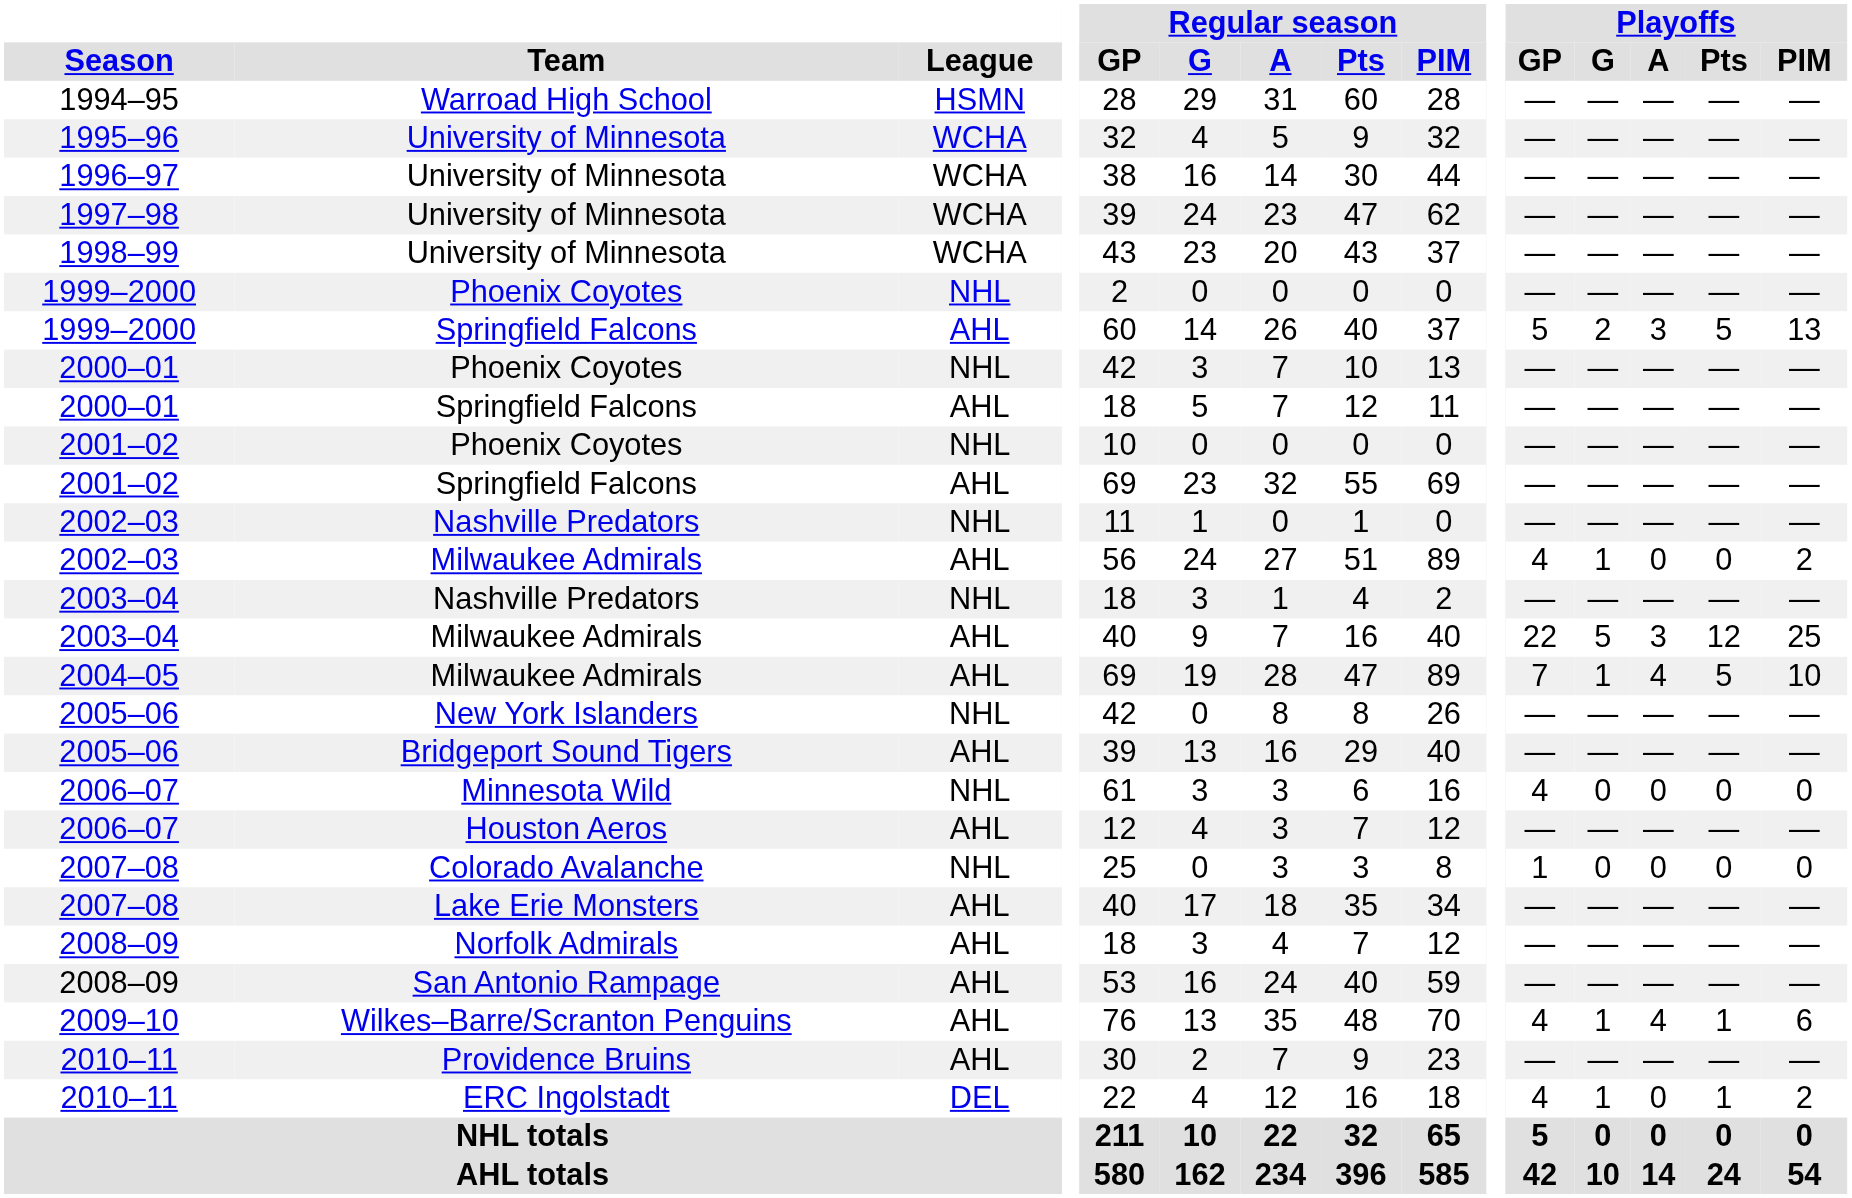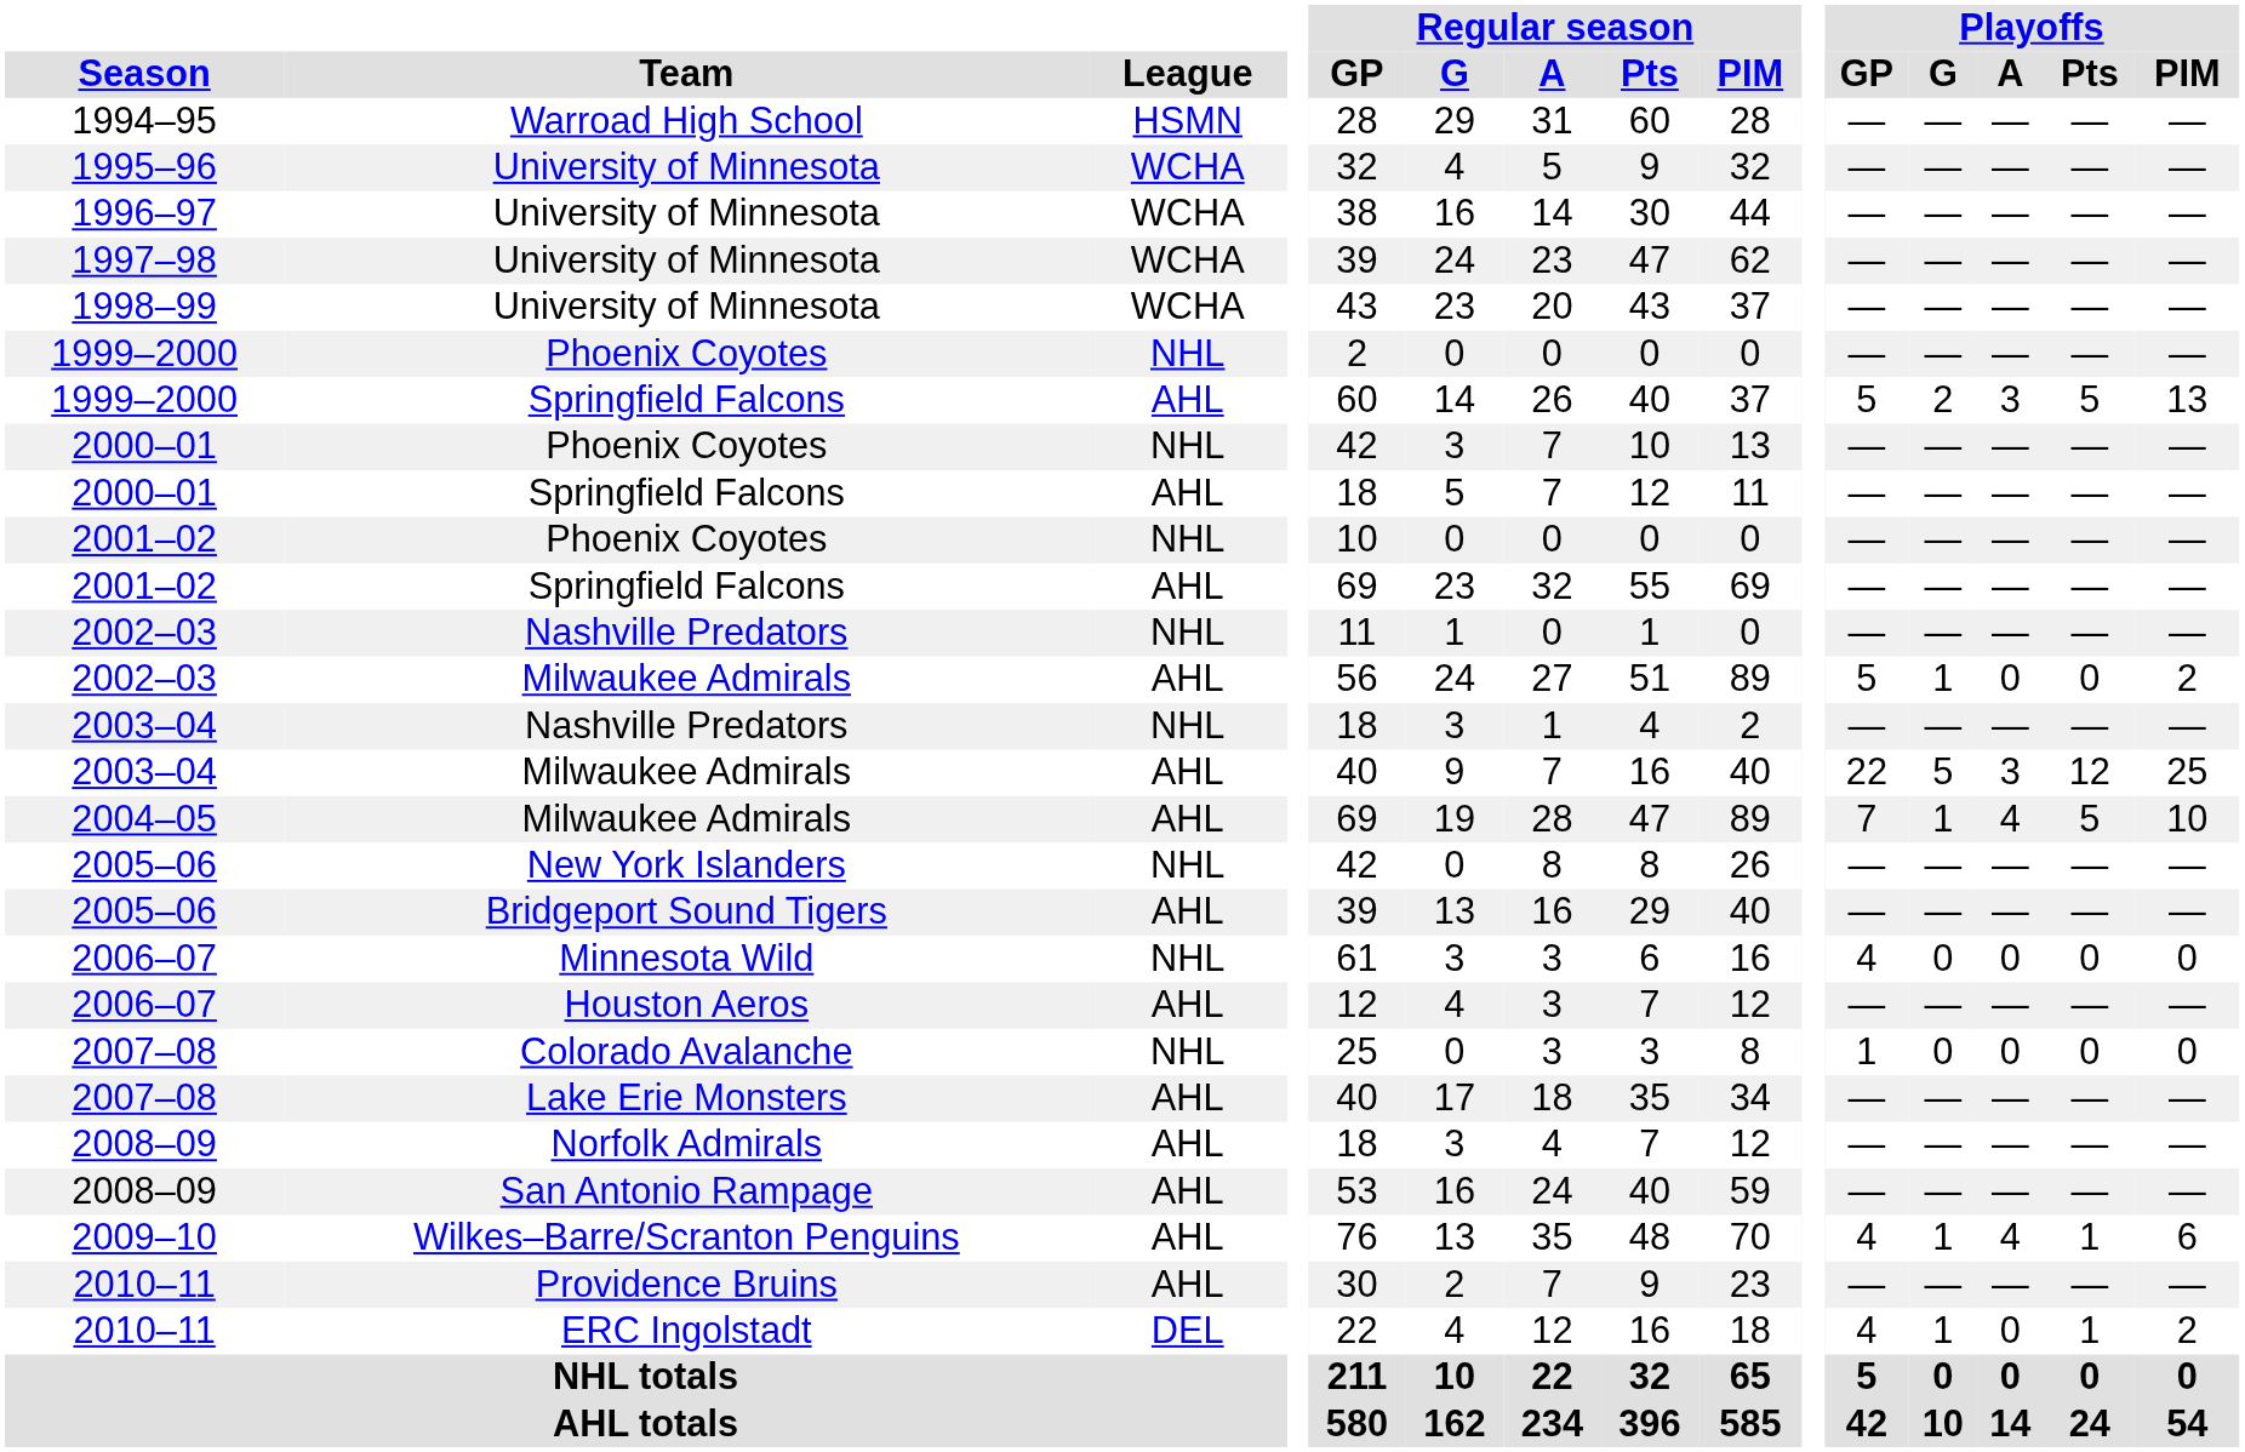2002–03 / Milwaukee Admirals | Playoffs / GP: 4 -> 5
